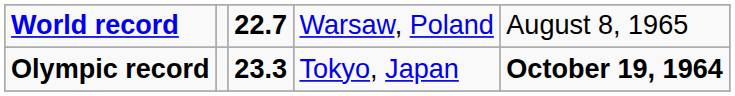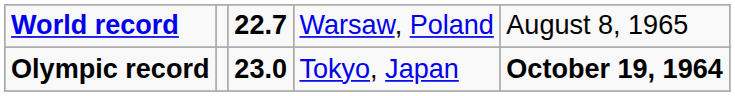Olympic record | column 3: 23.3 -> 23.0
